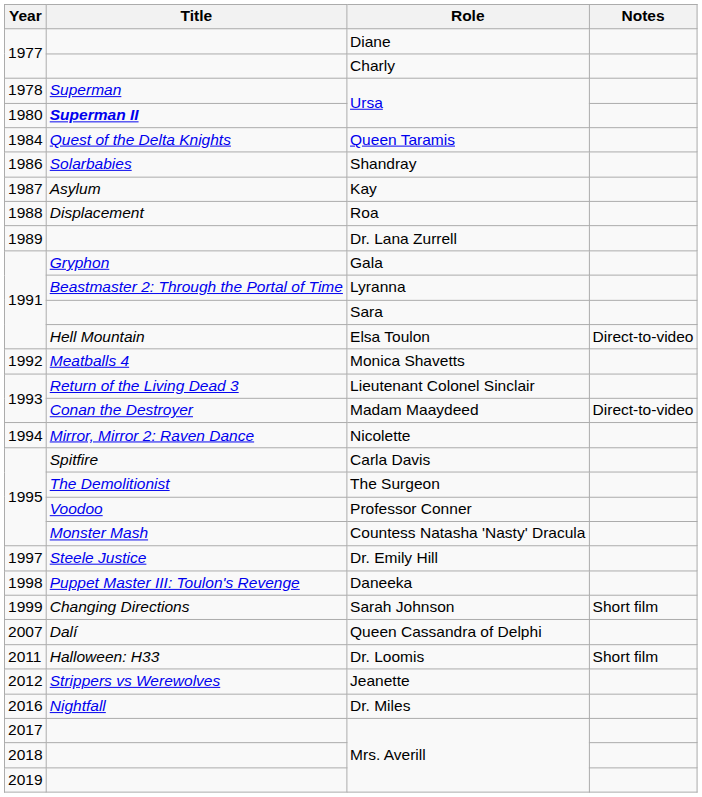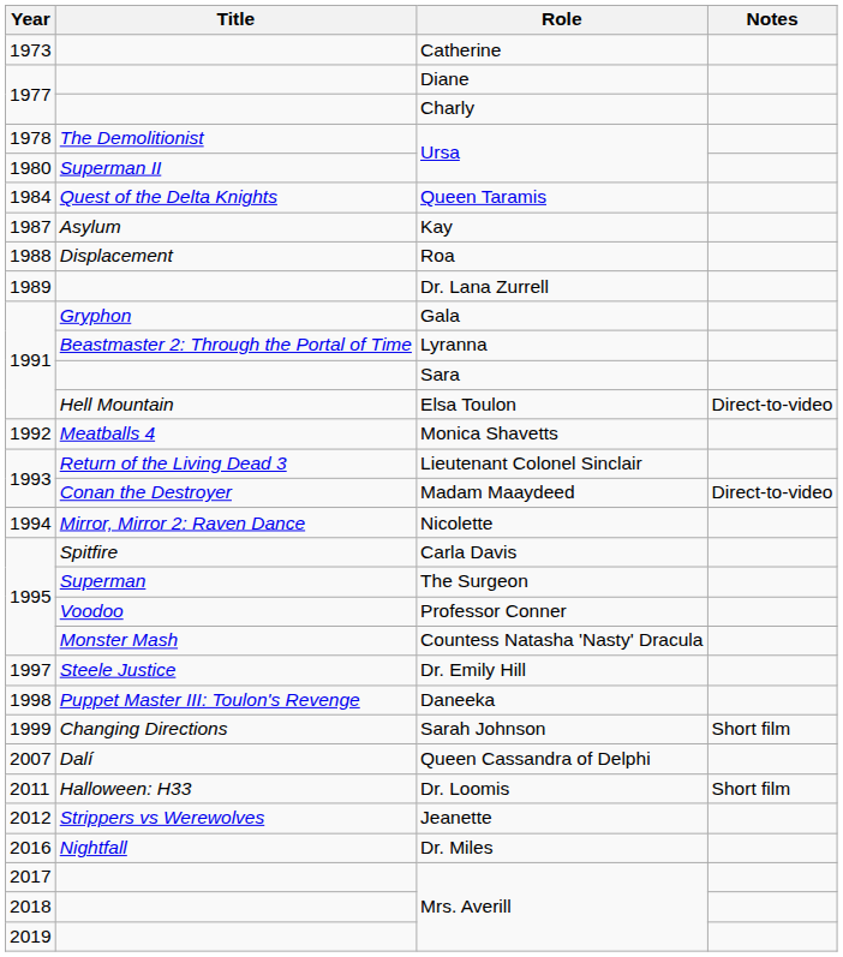+ row: 1973 | Catherine
1978 / Ursa | Title: Superman -> The Demolitionist
1980 / Ursa | Title: bold -> normal
- row: 1986 | Solarbabies | Shandray
The Surgeon | Title: The Demolitionist -> Superman
